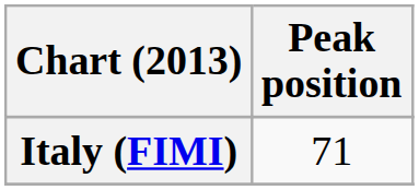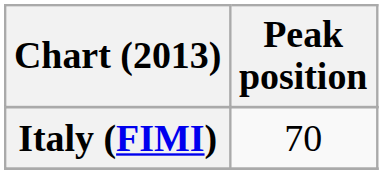Italy (FIMI) | Peak position: 71 -> 70
